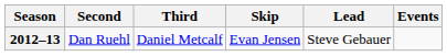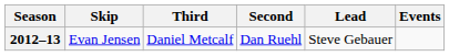columns swapped: Skip <-> Second
